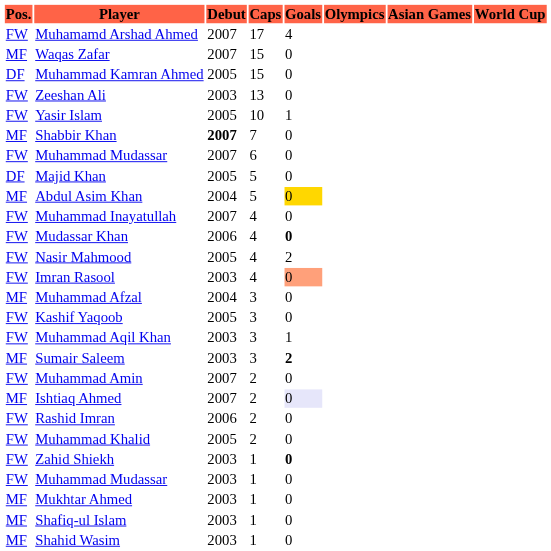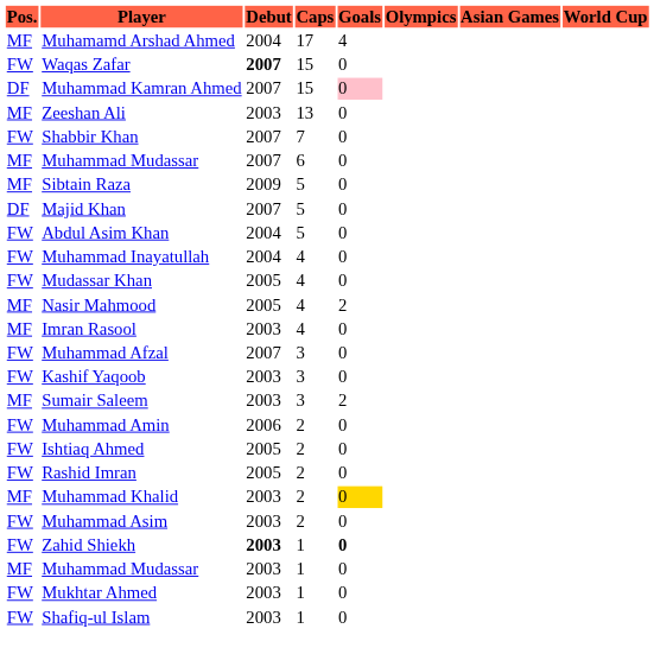Muhamamd Arshad Ahmed | Pos.: FW -> MF
Muhamamd Arshad Ahmed | Debut: 2007 -> 2004
Waqas Zafar | Pos.: MF -> FW
Waqas Zafar | Debut: normal -> bold
Muhammad Kamran Ahmed | Debut: 2005 -> 2007
Muhammad Kamran Ahmed | Goals: no background -> pink background
Zeeshan Ali | Pos.: FW -> MF
- row: FW | Yasir Islam | 2005 | 10 | 1
Shabbir Khan | Pos.: MF -> FW
Shabbir Khan | Debut: bold -> normal
Muhammad Mudassar / 6 | Pos.: FW -> MF
+ row: MF | Sibtain Raza | 2009 | 5 | 0
Majid Khan | Debut: 2005 -> 2007
Abdul Asim Khan | Pos.: MF -> FW
Abdul Asim Khan | Goals: gold background -> no background
Muhammad Inayatullah | Debut: 2007 -> 2004
Mudassar Khan | Debut: 2006 -> 2005
Mudassar Khan | Goals: bold -> normal
Nasir Mahmood | Pos.: FW -> MF
Imran Rasool | Pos.: FW -> MF
Imran Rasool | Goals: lightsalmon background -> no background
Muhammad Afzal | Pos.: MF -> FW
Muhammad Afzal | Debut: 2004 -> 2007
Kashif Yaqoob | Debut: 2005 -> 2003
- row: FW | Muhammad Aqil Khan | 2003 | 3 | 1
Sumair Saleem | Goals: bold -> normal
Muhammad Amin | Debut: 2007 -> 2006
Ishtiaq Ahmed | Pos.: MF -> FW
Ishtiaq Ahmed | Debut: 2007 -> 2005
Ishtiaq Ahmed | Goals: lavender background -> no background
Rashid Imran | Debut: 2006 -> 2005
Muhammad Khalid | Pos.: FW -> MF
Muhammad Khalid | Debut: 2005 -> 2003
Muhammad Khalid | Goals: no background -> gold background
+ row: FW | Muhammad Asim | 2003 | 2 | 0
Zahid Shiekh | Debut: normal -> bold
Muhammad Mudassar / 1 | Pos.: FW -> MF
Mukhtar Ahmed | Pos.: MF -> FW
Shafiq-ul Islam | Pos.: MF -> FW
- row: MF | Shahid Wasim | 2003 | 1 | 0
